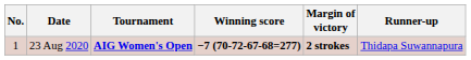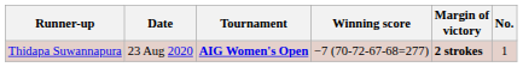columns swapped: No. <-> Runner-up
23 Aug 2020 | Winning score: bold -> normal
